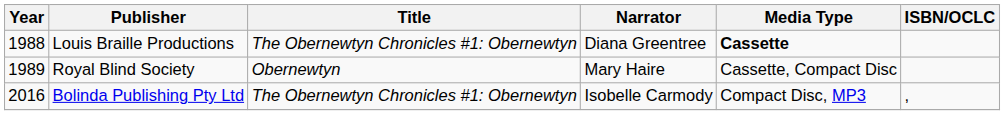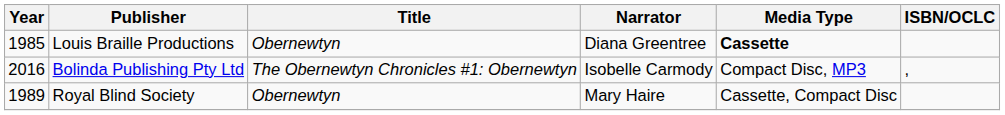Louis Braille Productions | Year: 1988 -> 1985
Louis Braille Productions | Title: The Obernewtyn Chronicles #1: Obernewtyn -> Obernewtyn
rows swapped: Royal Blind Society <-> Bolinda Publishing Pty Ltd
